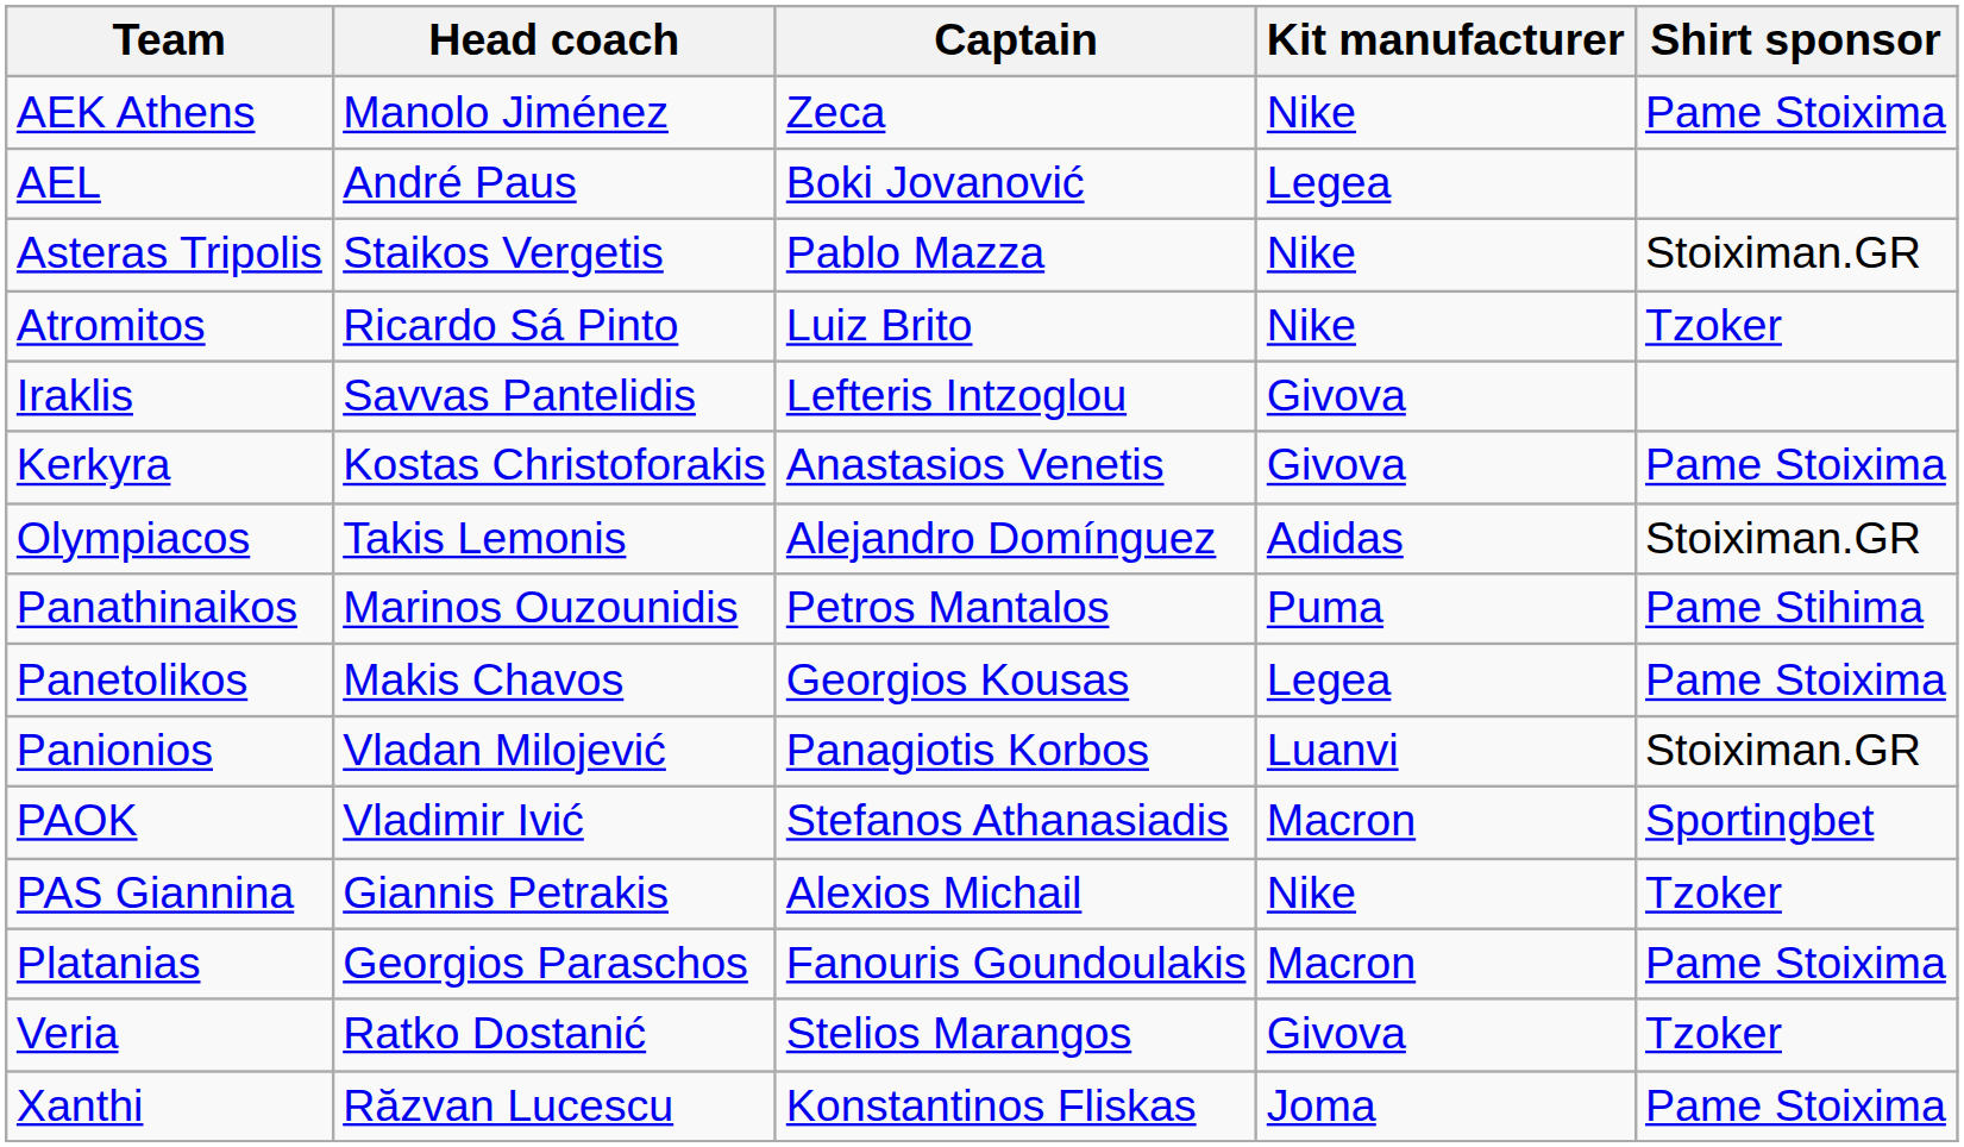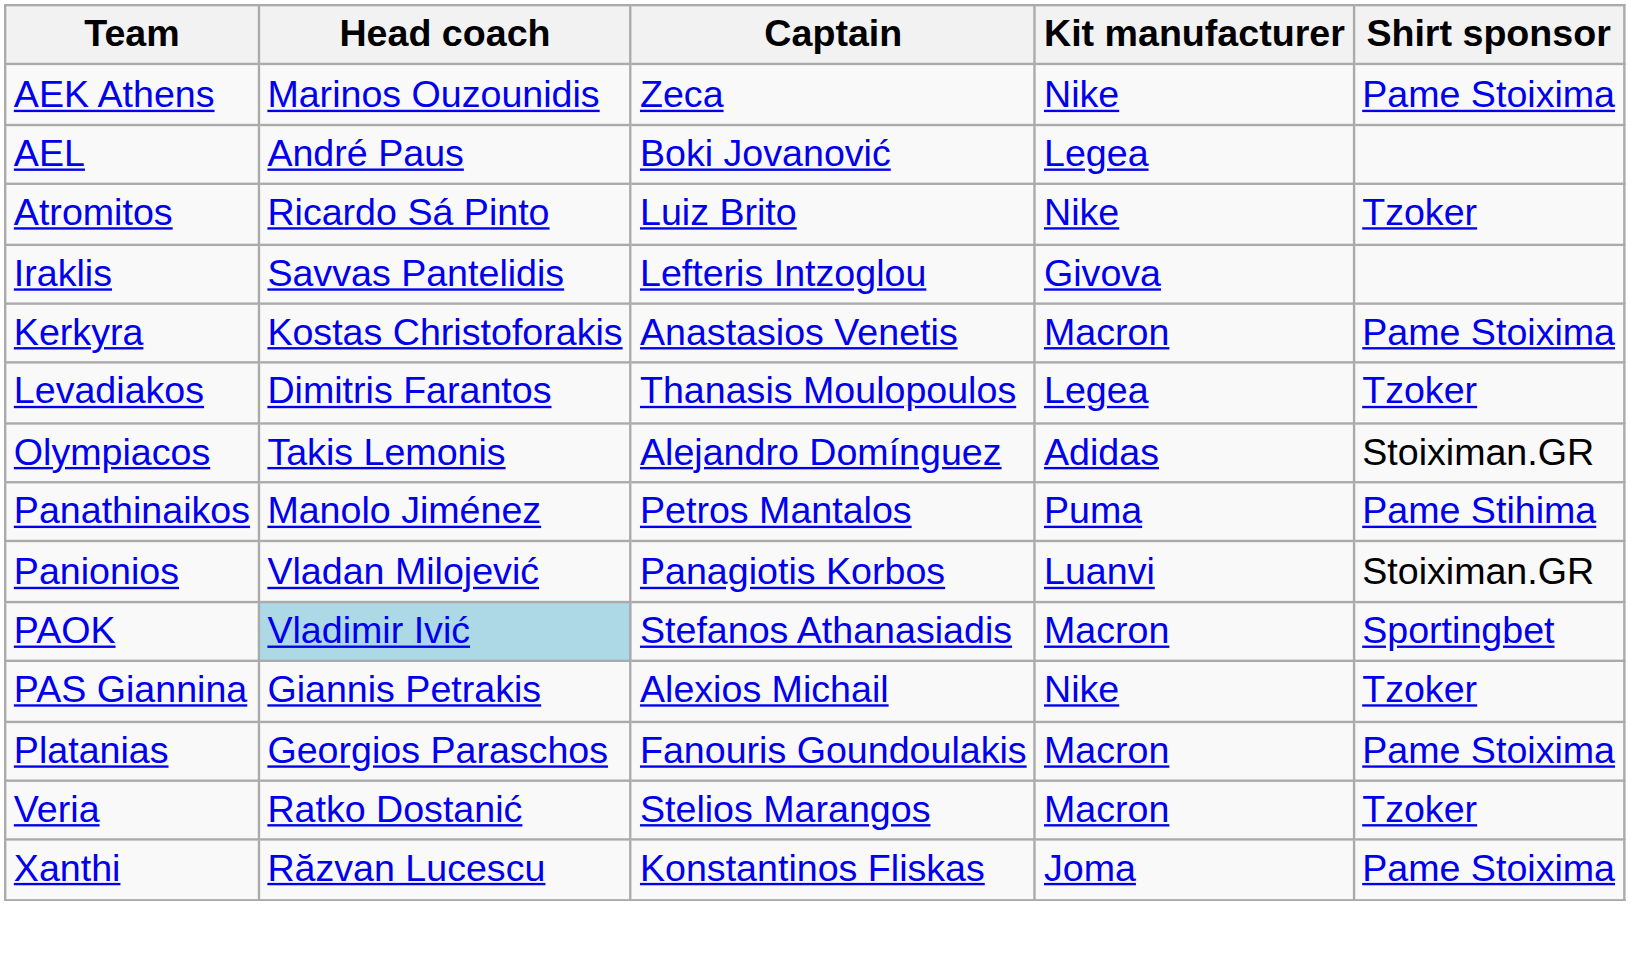AEK Athens | Head coach: Manolo Jiménez -> Marinos Ouzounidis
- row: Asteras Tripolis | Staikos Vergetis | Pablo Mazza | Nike | Stoiximan.GR
Kerkyra | Kit manufacturer: Givova -> Macron
+ row: Levadiakos | Dimitris Farantos | Thanasis Moulopoulos | Legea | Tzoker
Panathinaikos | Head coach: Marinos Ouzounidis -> Manolo Jiménez
- row: Panetolikos | Makis Chavos | Georgios Kousas | Legea | Pame Stoixima
PAOK | Head coach: no background -> lightblue background
Veria | Kit manufacturer: Givova -> Macron
